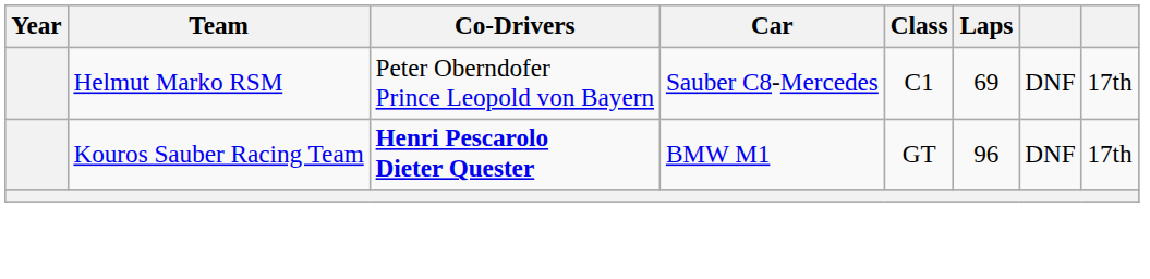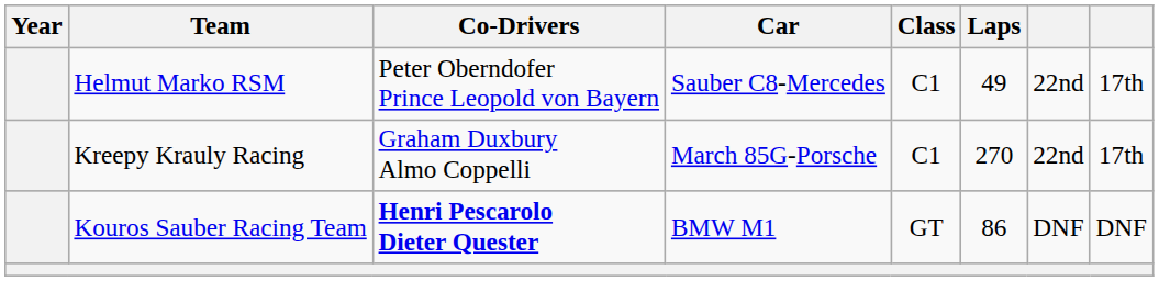Helmut Marko RSM | Laps: 69 -> 49
Helmut Marko RSM | column 7: DNF -> 22nd
+ row: Kreepy Krauly Racing | Graham Duxbury Almo Coppelli | March 85G-Porsche | C1 | 270 | 22nd | 17th
Kouros Sauber Racing Team | Laps: 96 -> 86
Kouros Sauber Racing Team | column 8: 17th -> DNF
